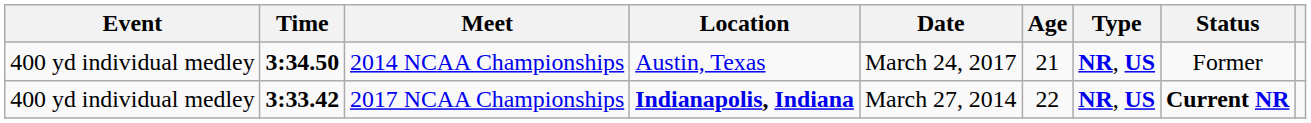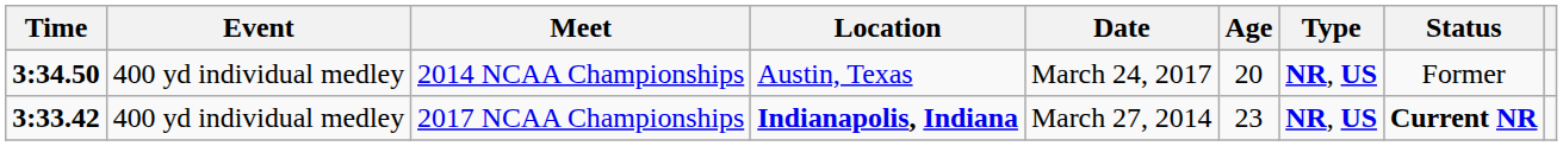columns swapped: Event <-> Time
2014 NCAA Championships | Age: 21 -> 20
2017 NCAA Championships | Age: 22 -> 23
